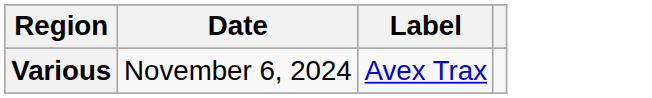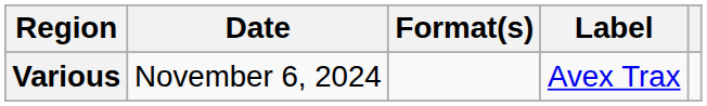+ column: Format(s)
